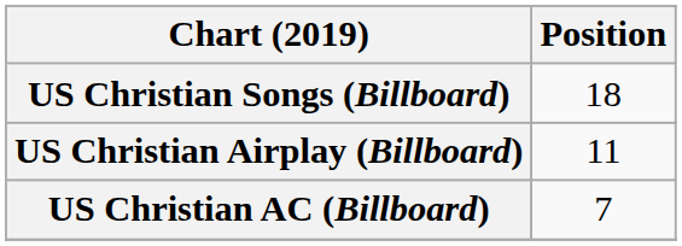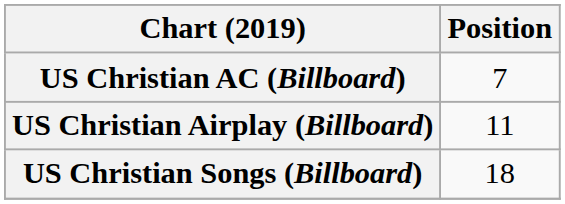rows swapped: US Christian Songs (Billboard) <-> US Christian AC (Billboard)
